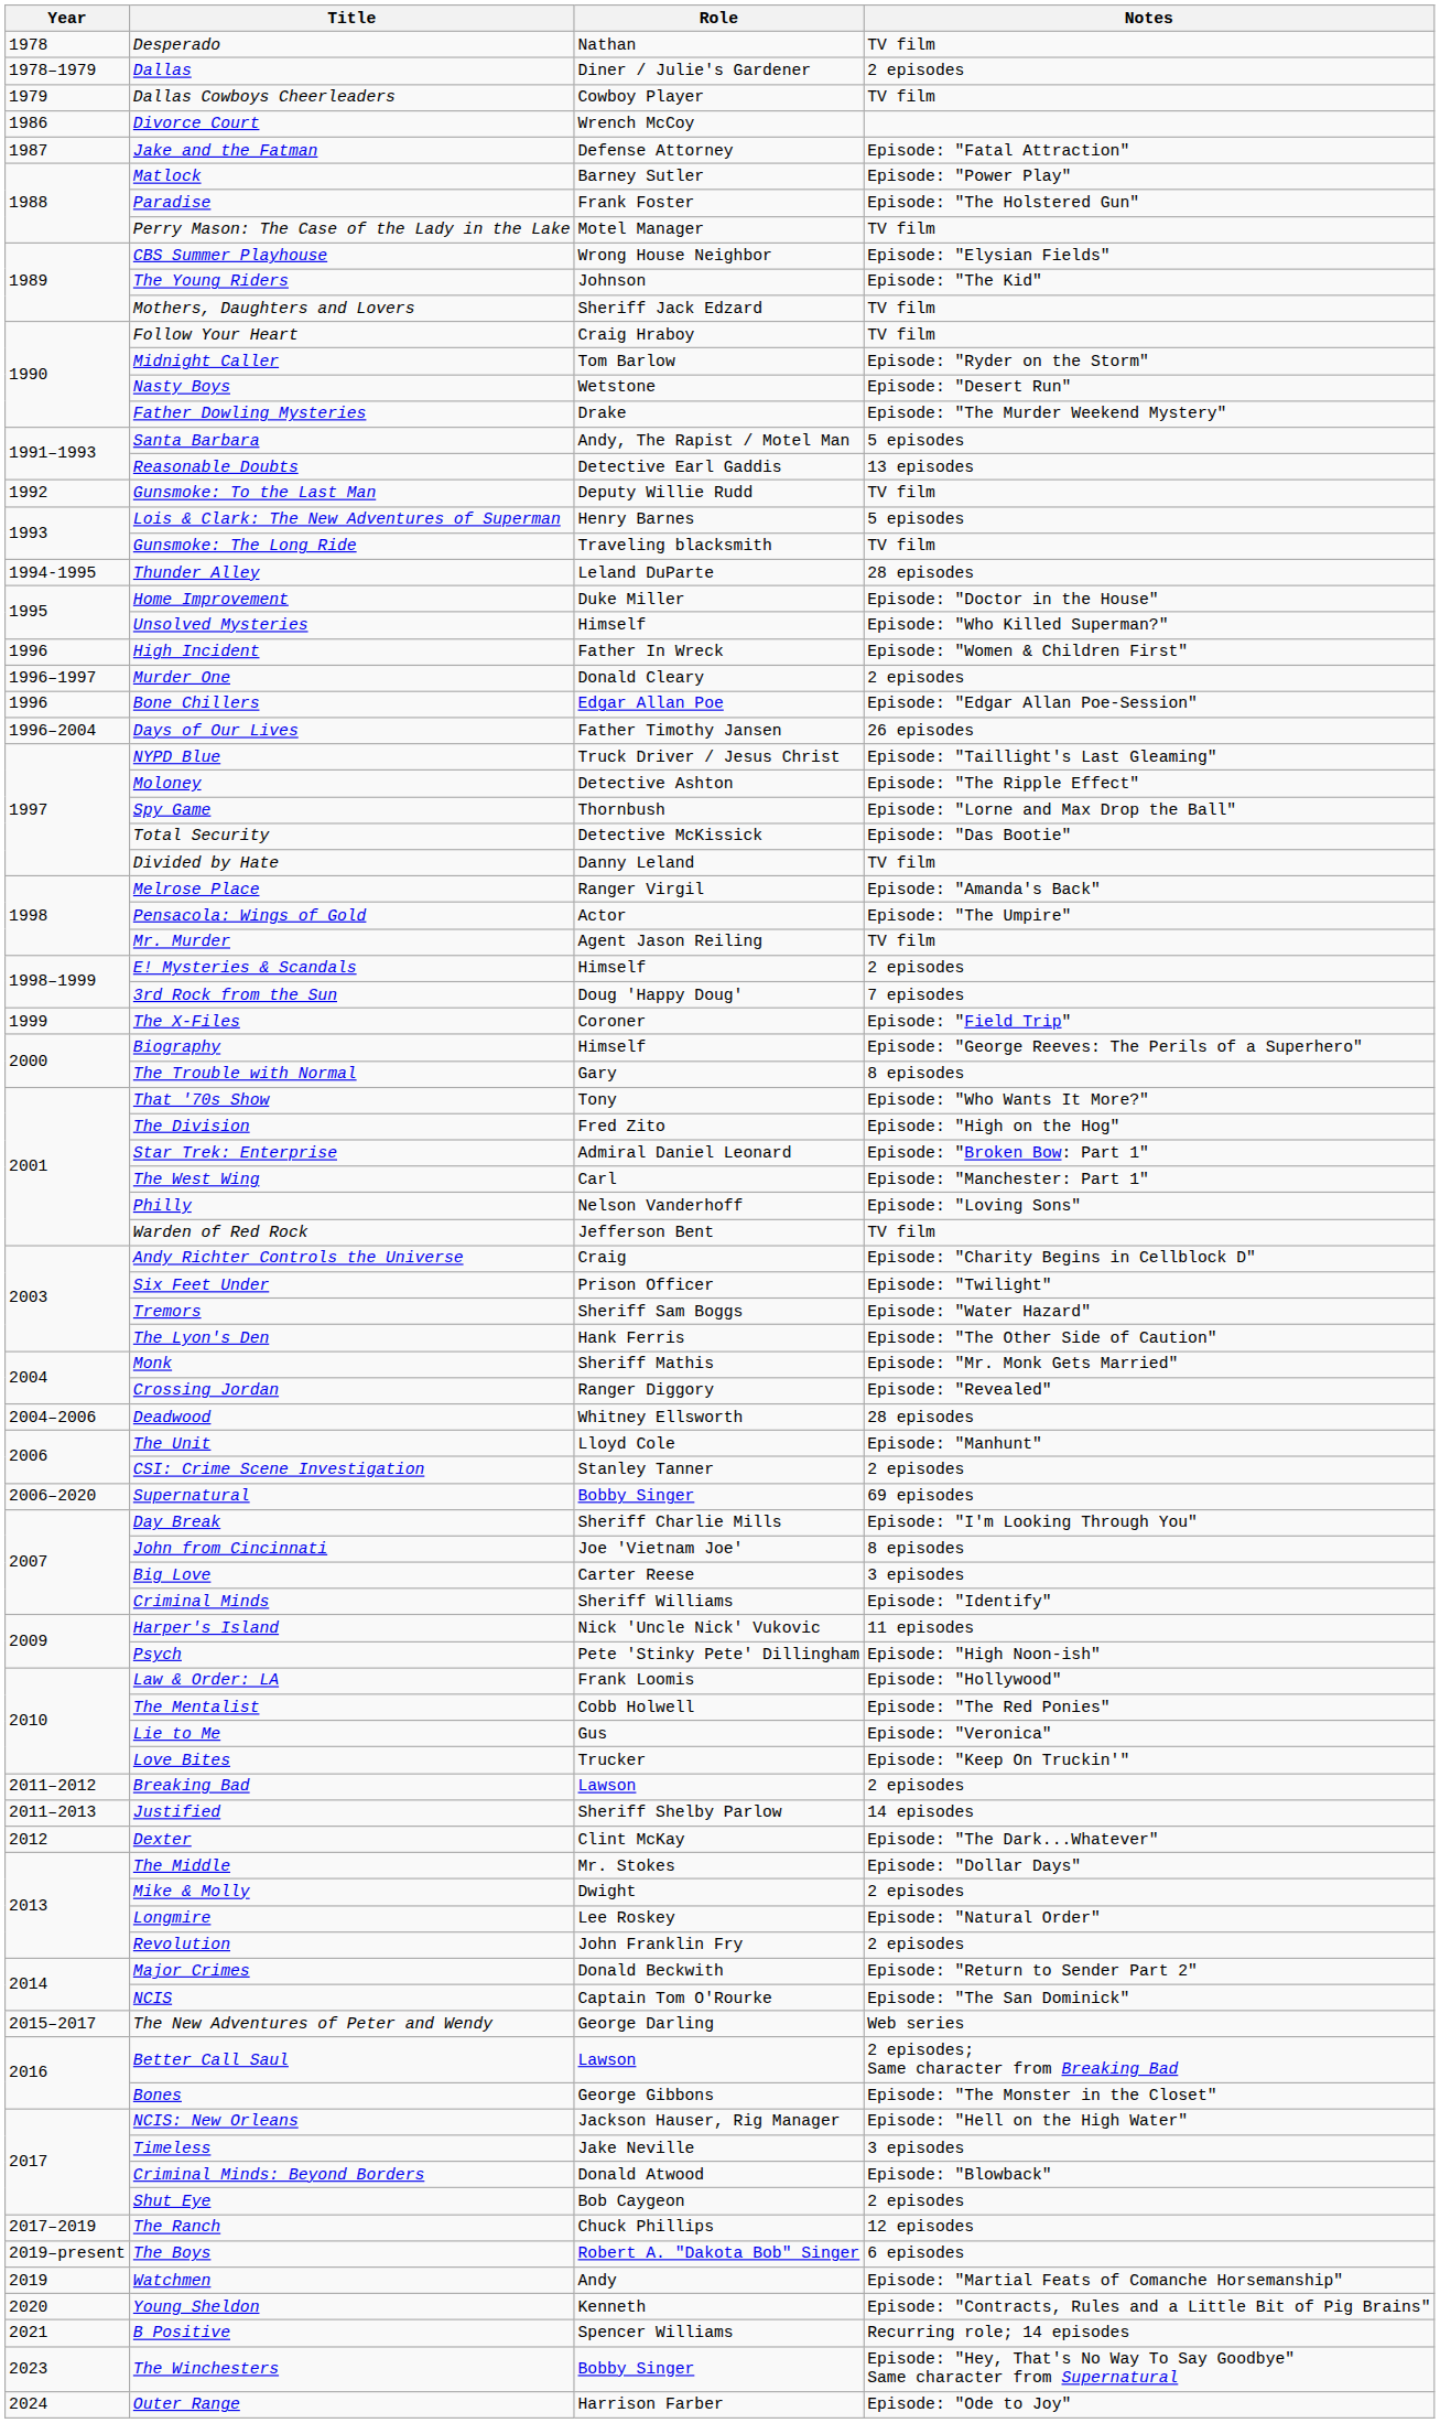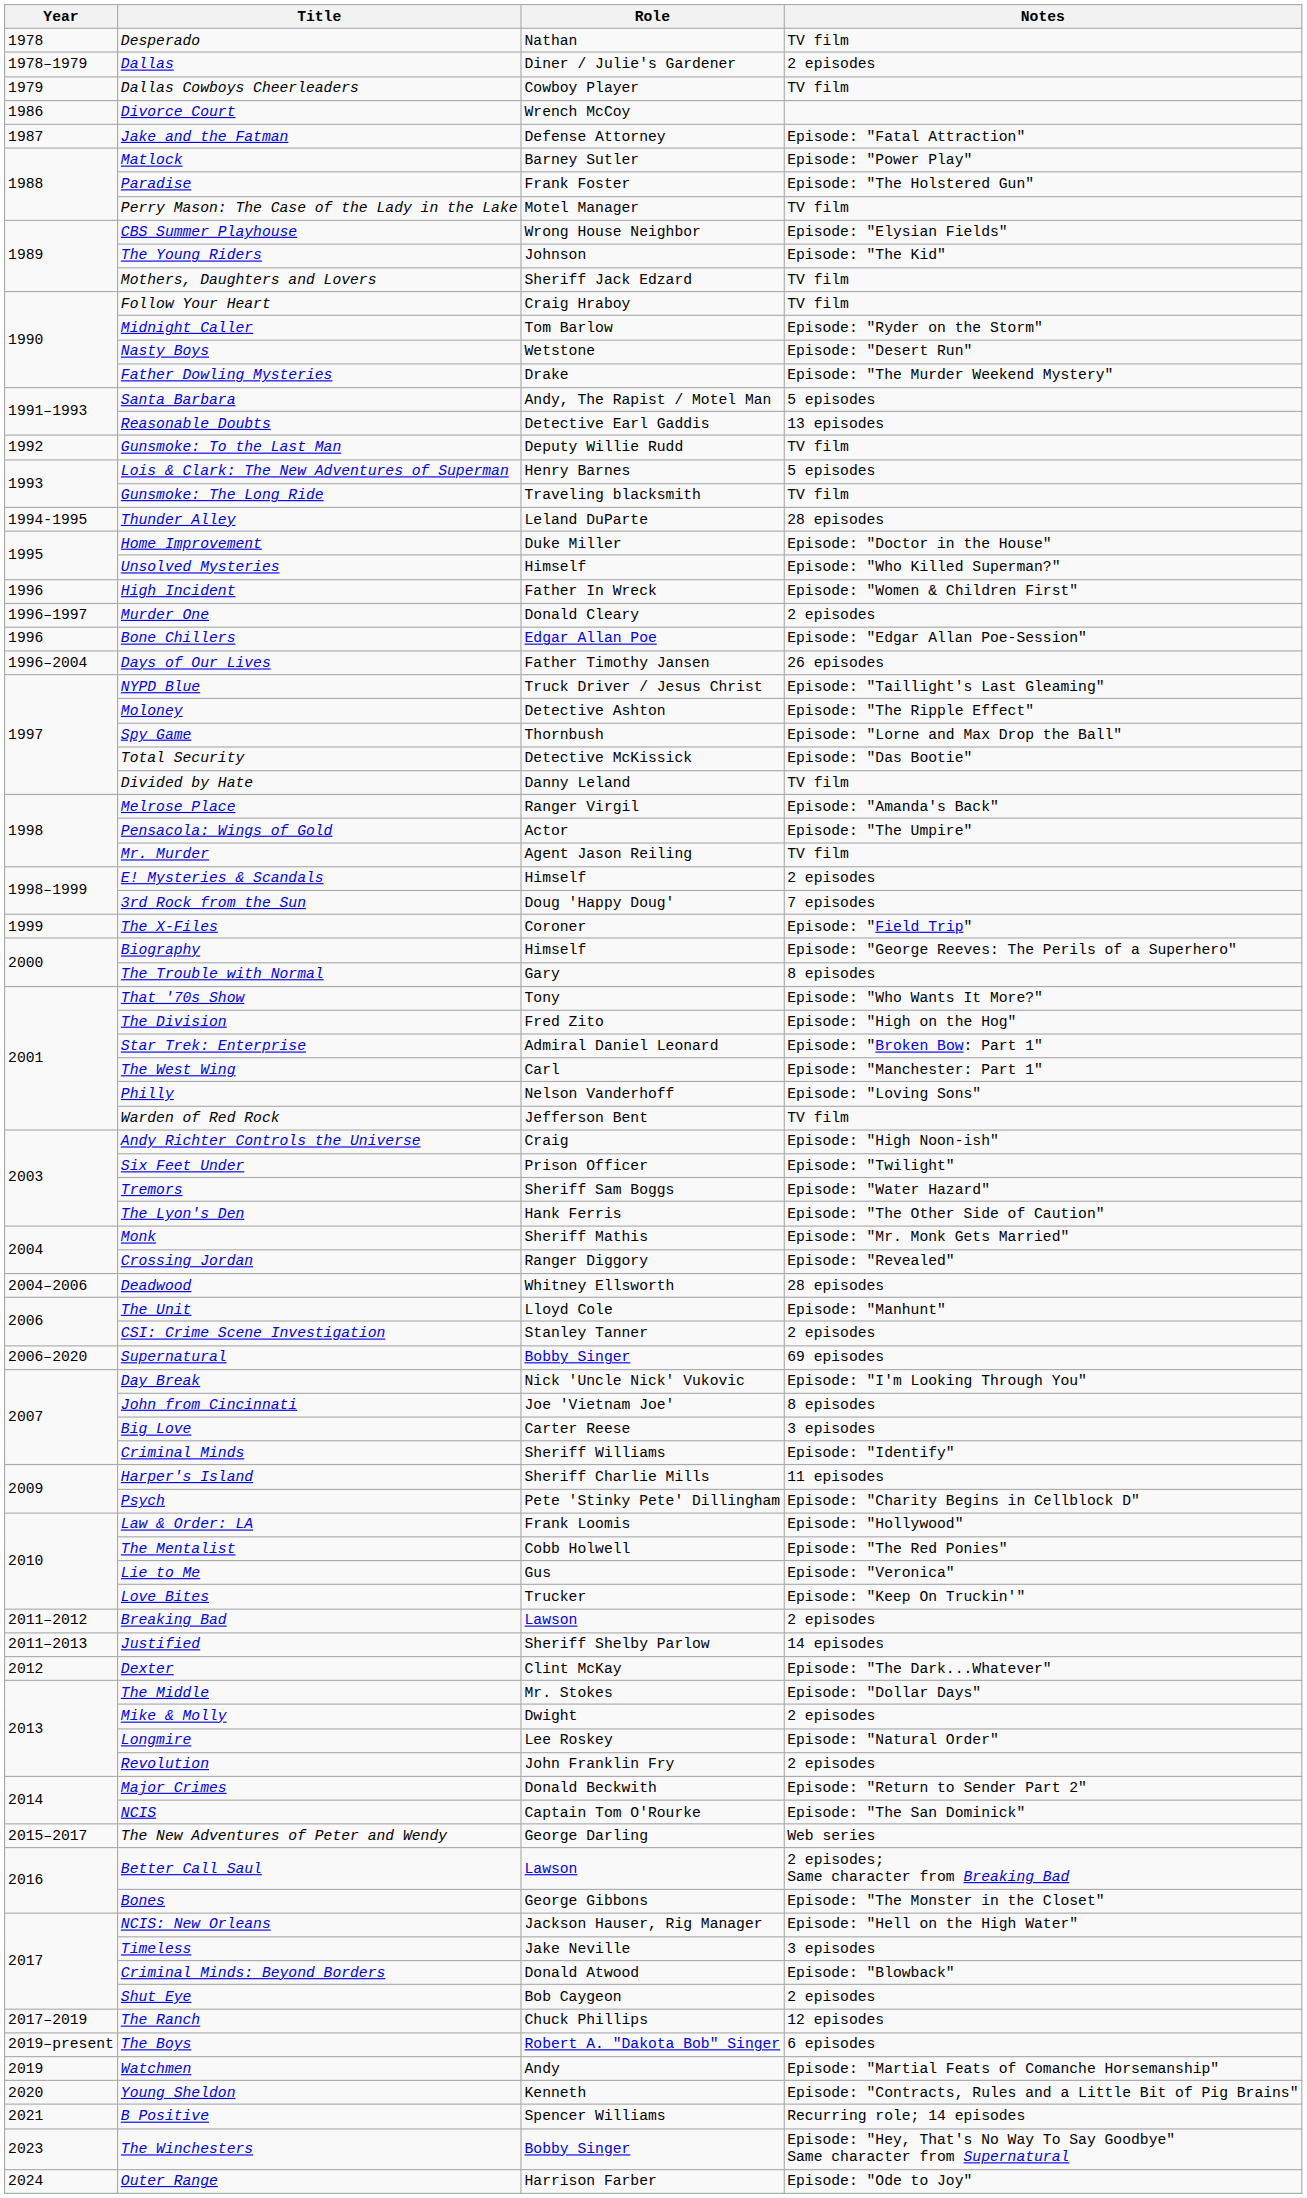Andy Richter Controls the Universe | Notes: Episode: "Charity Begins in Cellblock D" -> Episode: "High Noon-ish"
Day Break | Role: Sheriff Charlie Mills -> Nick 'Uncle Nick' Vukovic
Harper's Island | Role: Nick 'Uncle Nick' Vukovic -> Sheriff Charlie Mills
Psych | Notes: Episode: "High Noon-ish" -> Episode: "Charity Begins in Cellblock D"
